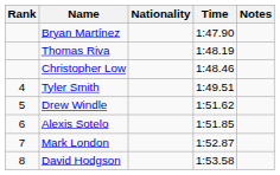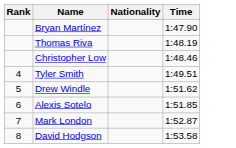- column: Notes
